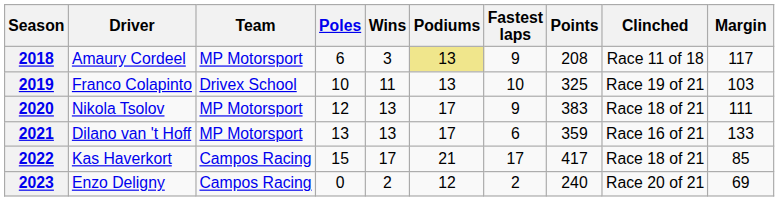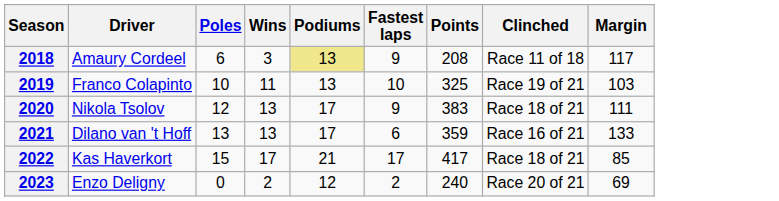- column: Team | MP Motorsport | Drivex School | MP Motorsport | MP Motorsport | Campos Racing | Campos Racing
